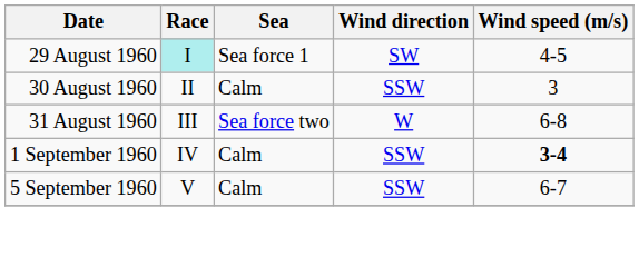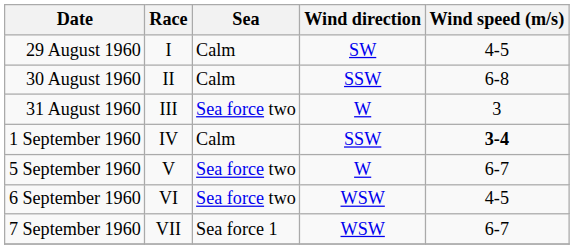29 August 1960 | Race: paleturquoise background -> no background
29 August 1960 | Sea: Sea force 1 -> Calm
30 August 1960 | Wind speed (m/s): 3 -> 6-8
31 August 1960 | Wind speed (m/s): 6-8 -> 3
5 September 1960 | Sea: Calm -> Sea force two
5 September 1960 | Wind direction: SSW -> W
+ row: 6 September 1960 | VI | Sea force two | WSW | 4-5
+ row: 7 September 1960 | VII | Sea force 1 | WSW | 6-7
